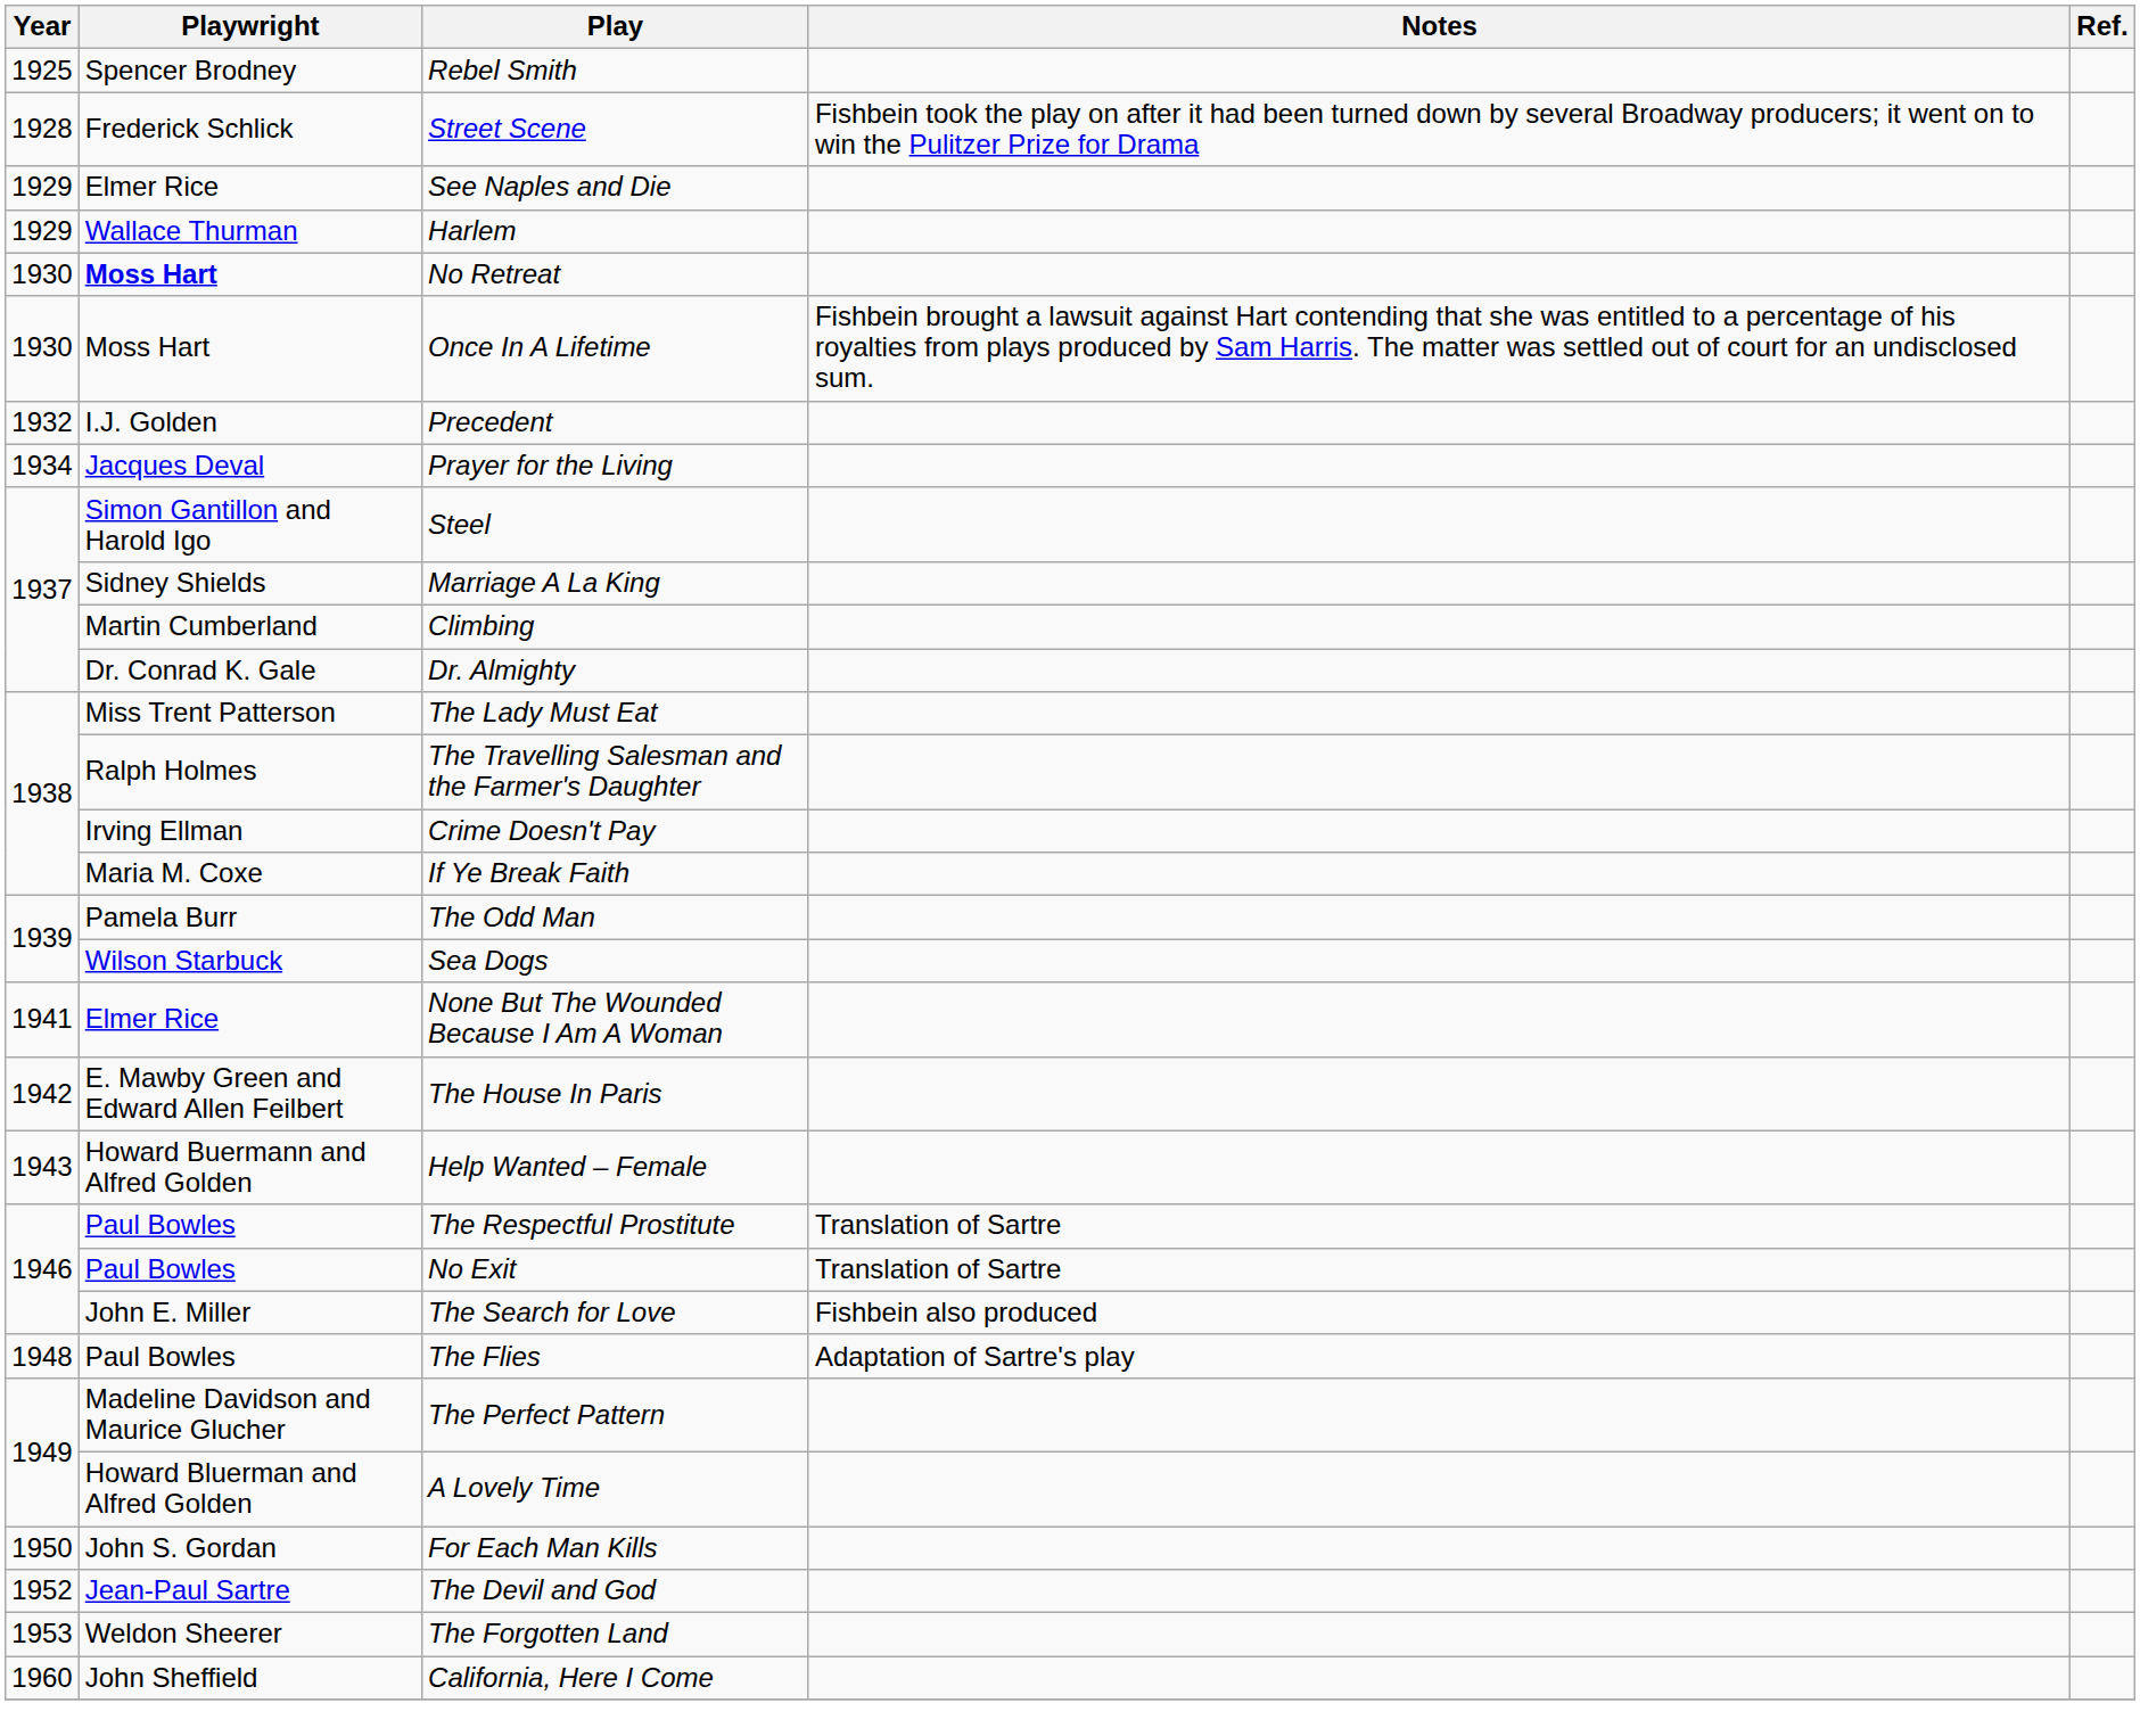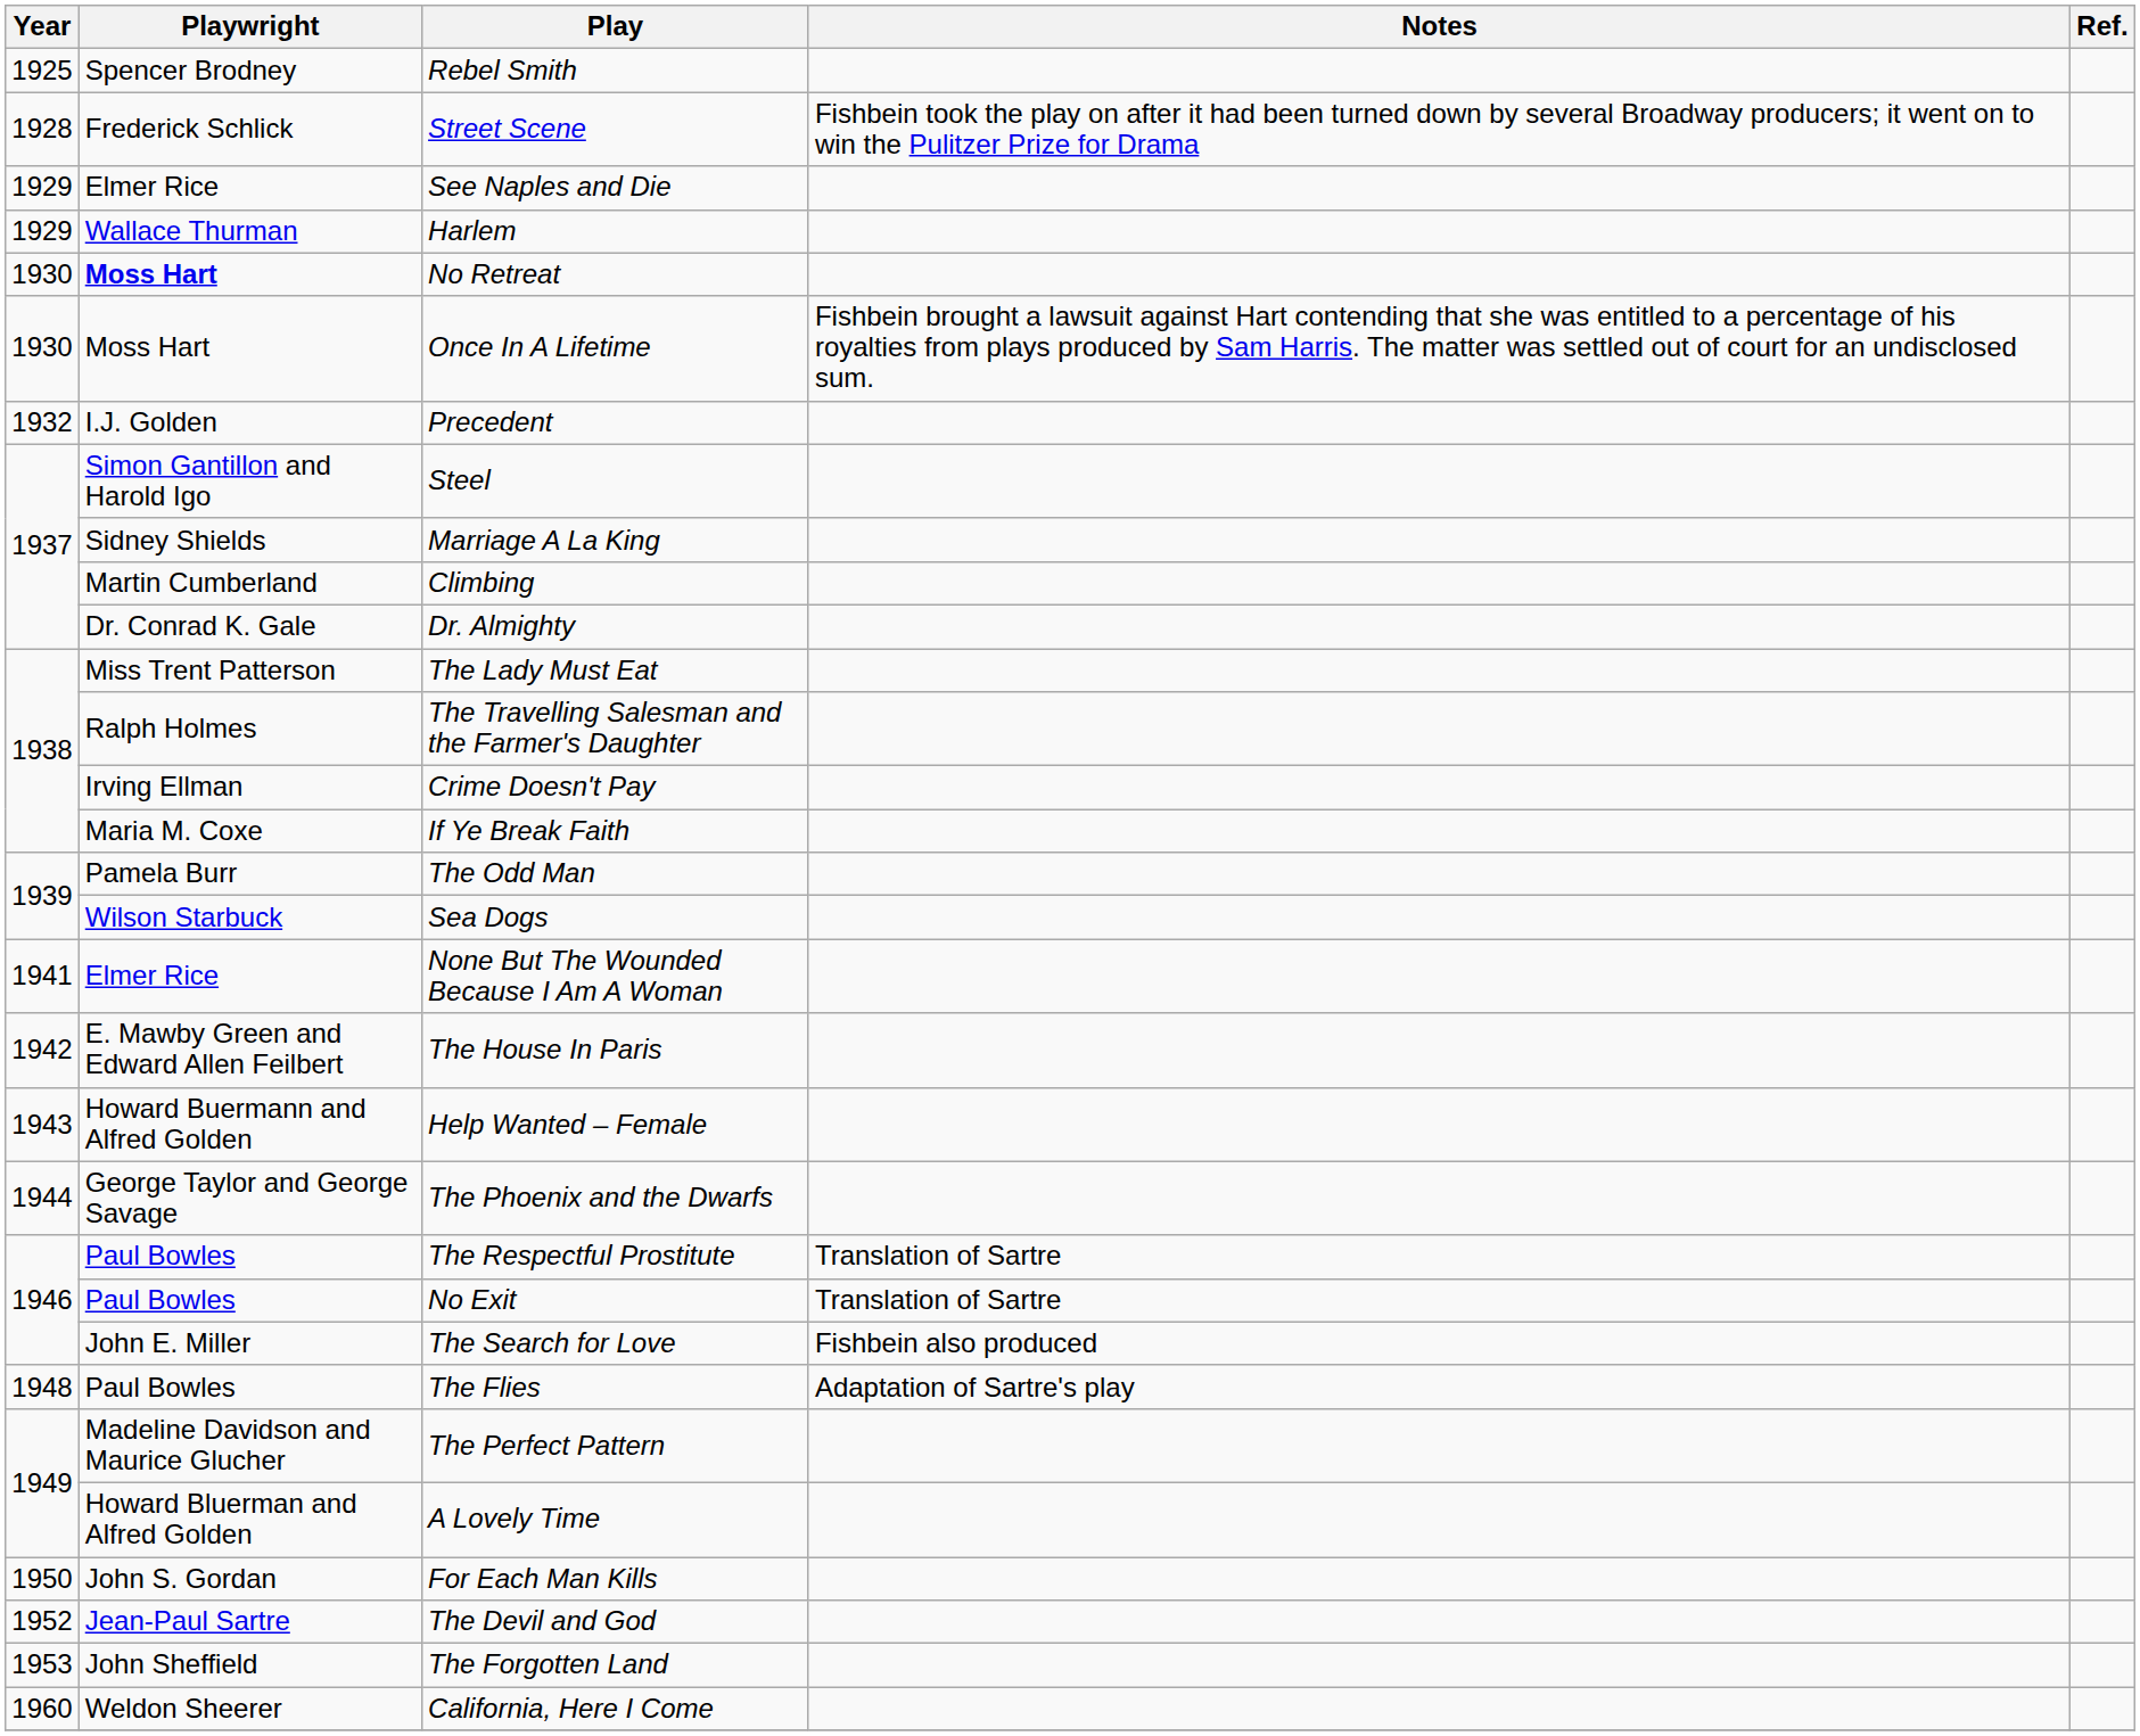- row: 1934 | Jacques Deval | Prayer for the Living
+ row: 1944 | George Taylor and George Savage | The Phoenix and the Dwarfs
The Forgotten Land | Playwright: Weldon Sheerer -> John Sheffield
California, Here I Come | Playwright: John Sheffield -> Weldon Sheerer
